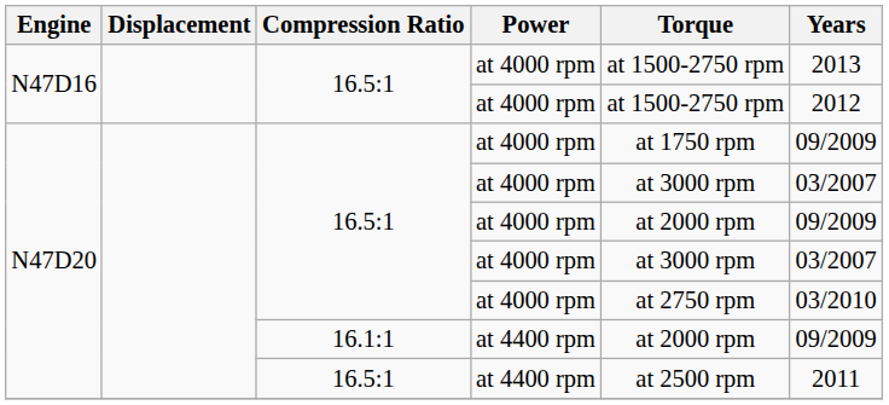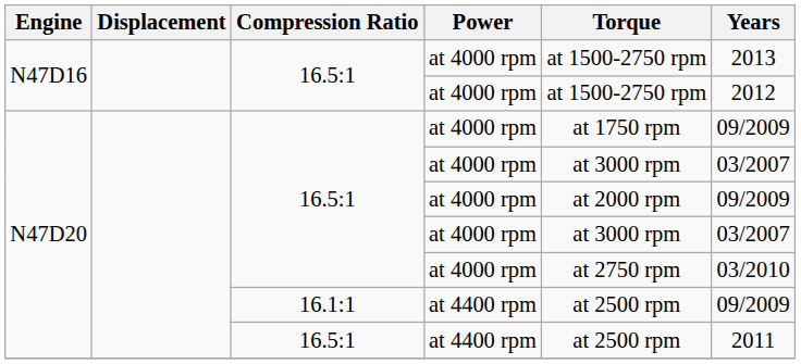N47D20 / 16.1:1 | Torque: at 2000 rpm -> at 2500 rpm
